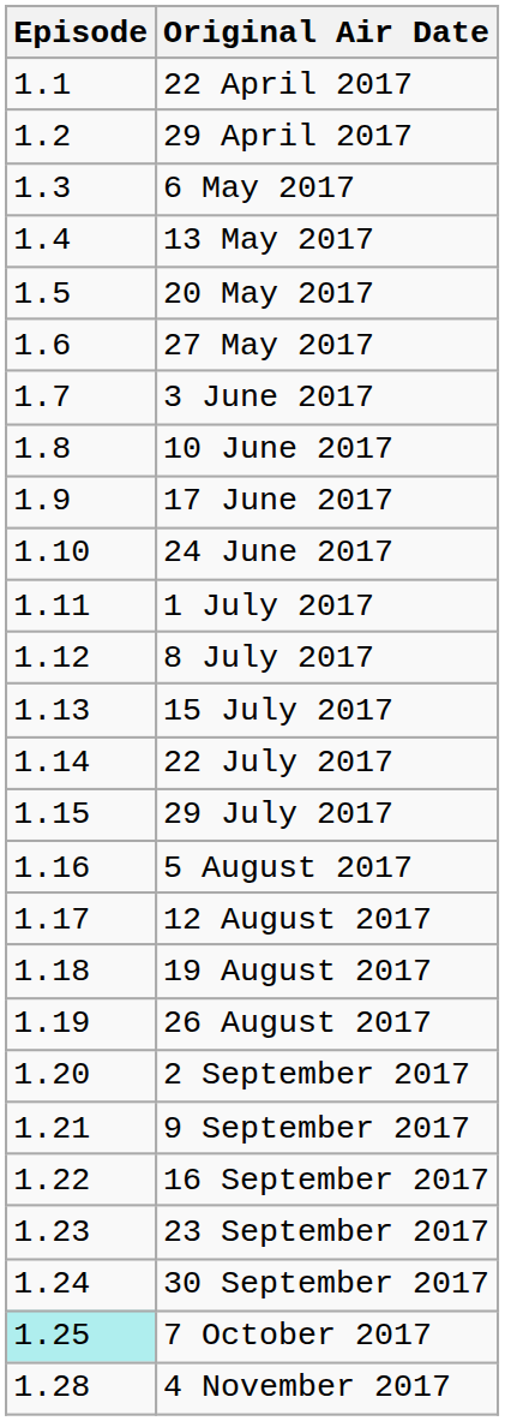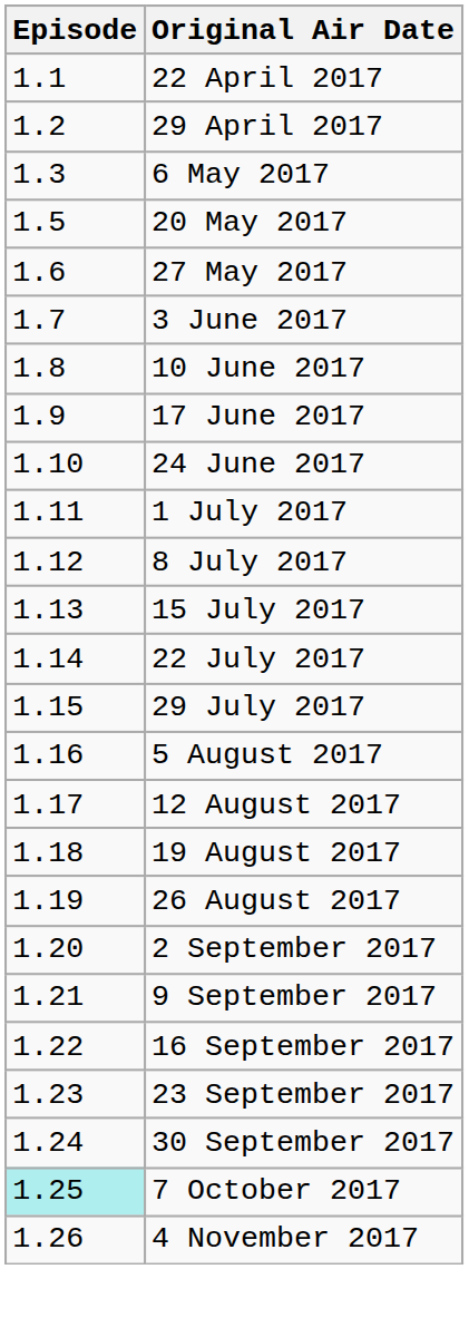- row: 1.4 | 13 May 2017
4 November 2017 | Episode: 1.28 -> 1.26
